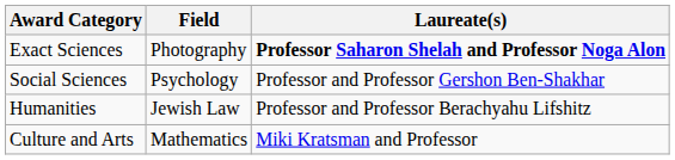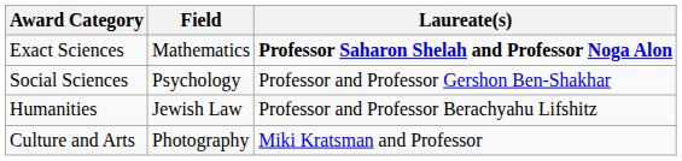Exact Sciences | Field: Photography -> Mathematics
Culture and Arts | Field: Mathematics -> Photography
